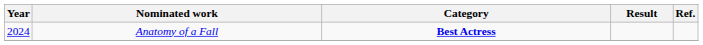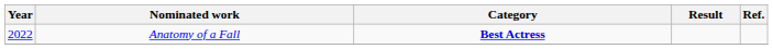Anatomy of a Fall | Year: 2024 -> 2022
